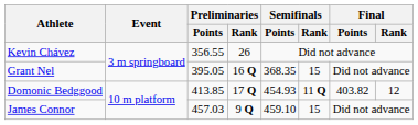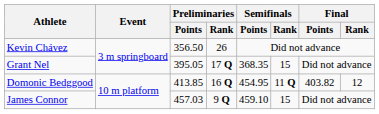Kevin Chávez | Preliminaries / Points: 356.55 -> 356.50
Grant Nel | Preliminaries / Rank: 16 Q -> 17 Q
Domonic Bedggood | Preliminaries / Rank: 17 Q -> 16 Q
Domonic Bedggood | Semifinals / Points: 454.93 -> 454.95
